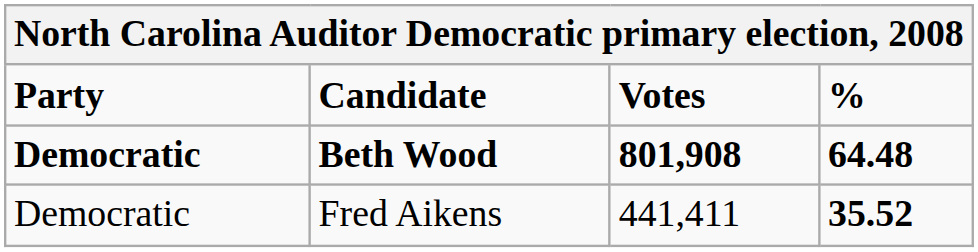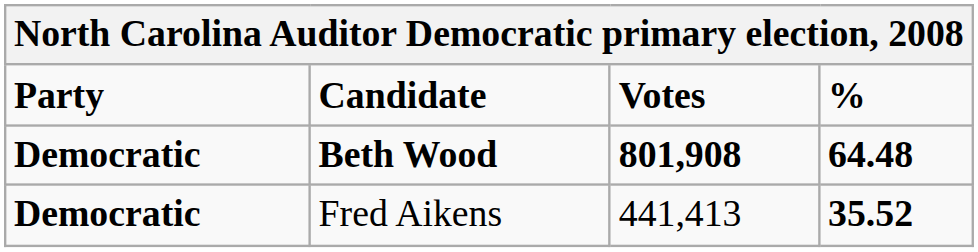Fred Aikens | Party: normal -> bold
Fred Aikens | Votes: 441,411 -> 441,413
